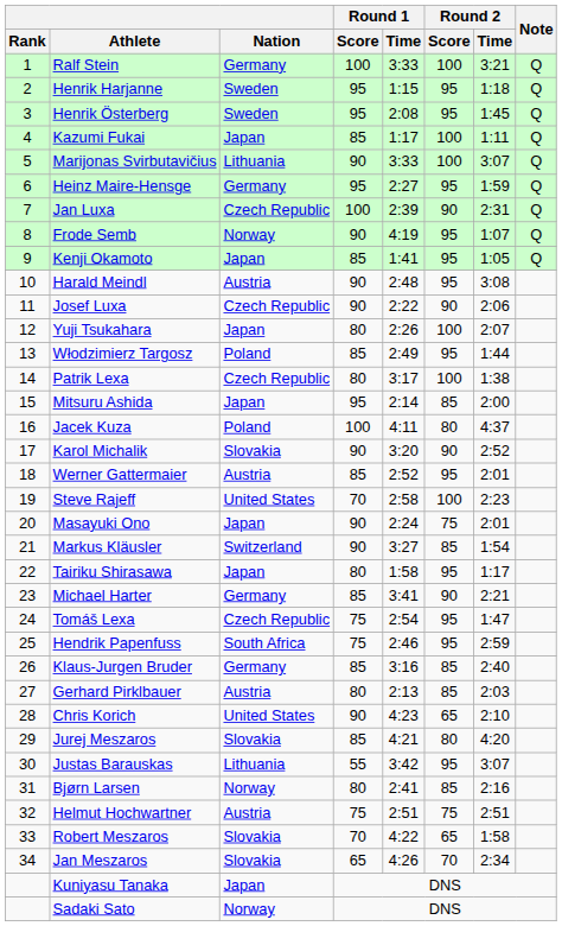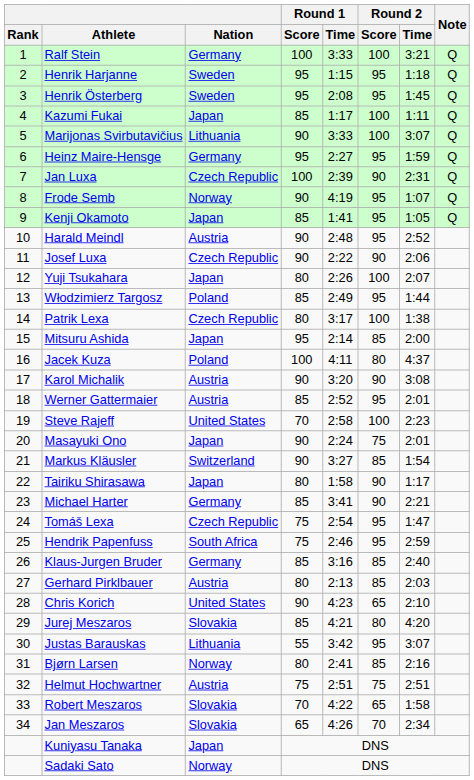Harald Meindl | Round 2 / Time: 3:08 -> 2:52
Karol Michalik | Nation: Slovakia -> Austria
Karol Michalik | Round 2 / Time: 2:52 -> 3:08
Tairiku Shirasawa | Round 2 / Score: 95 -> 90
